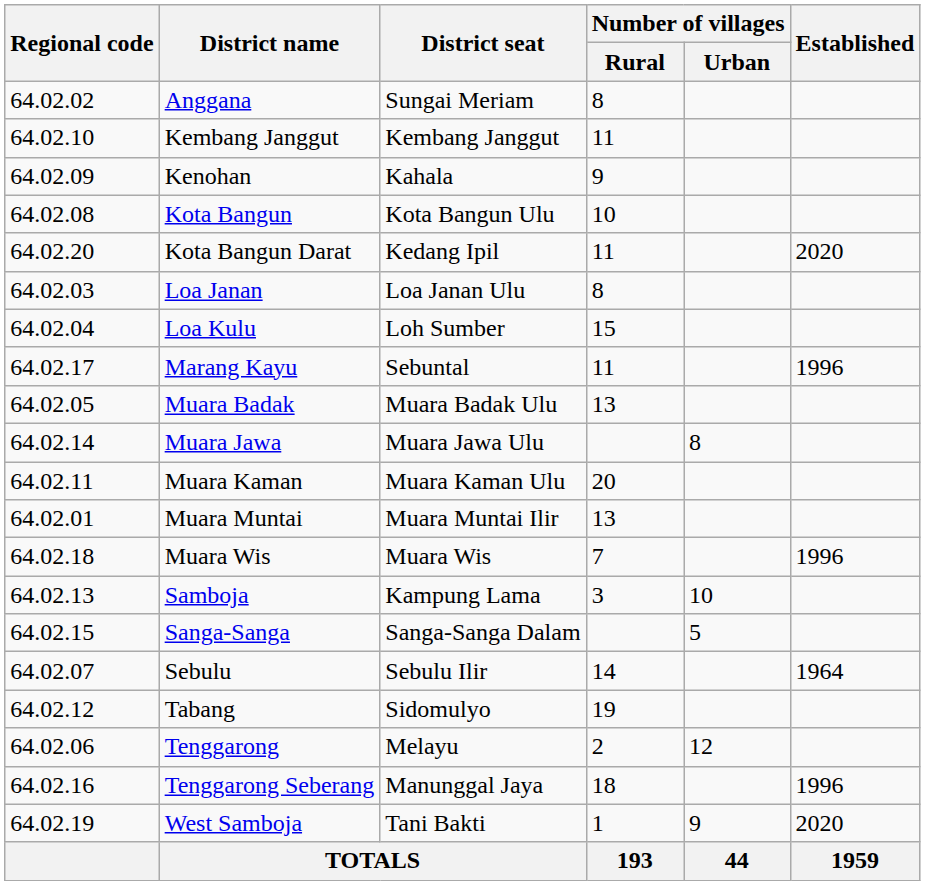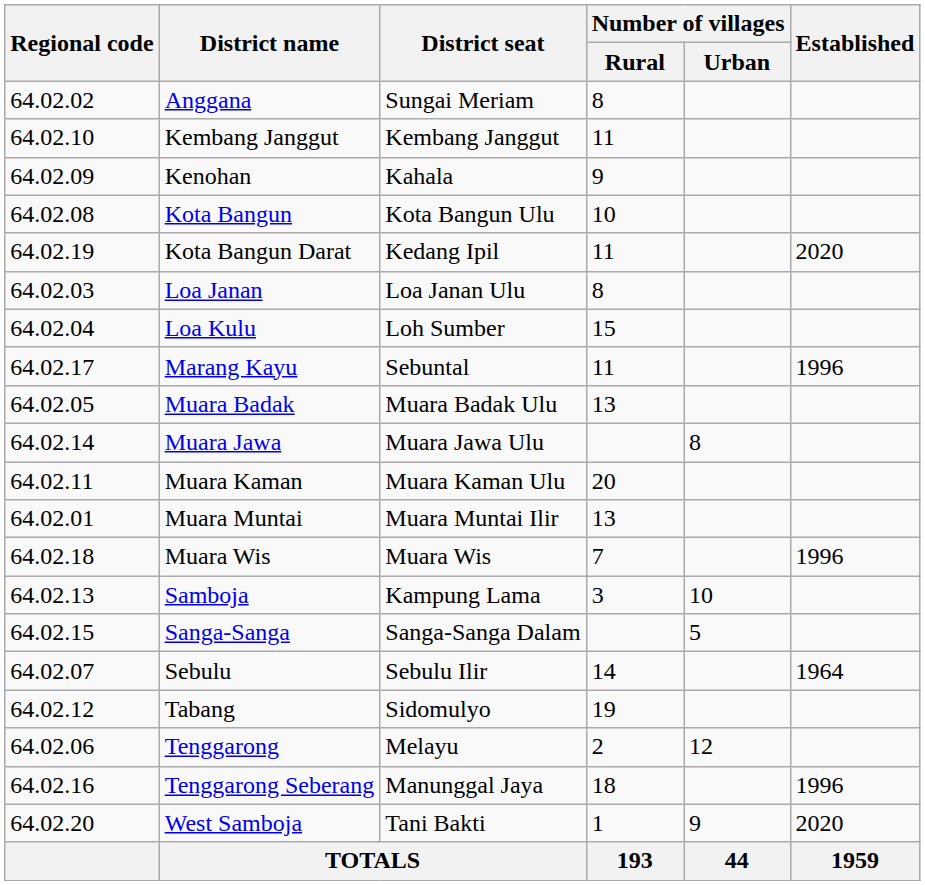Kota Bangun Darat | Regional code: 64.02.20 -> 64.02.19
West Samboja | Regional code: 64.02.19 -> 64.02.20
